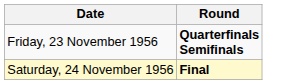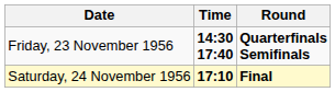+ column: Time | 14:30 17:40 | 17:10
